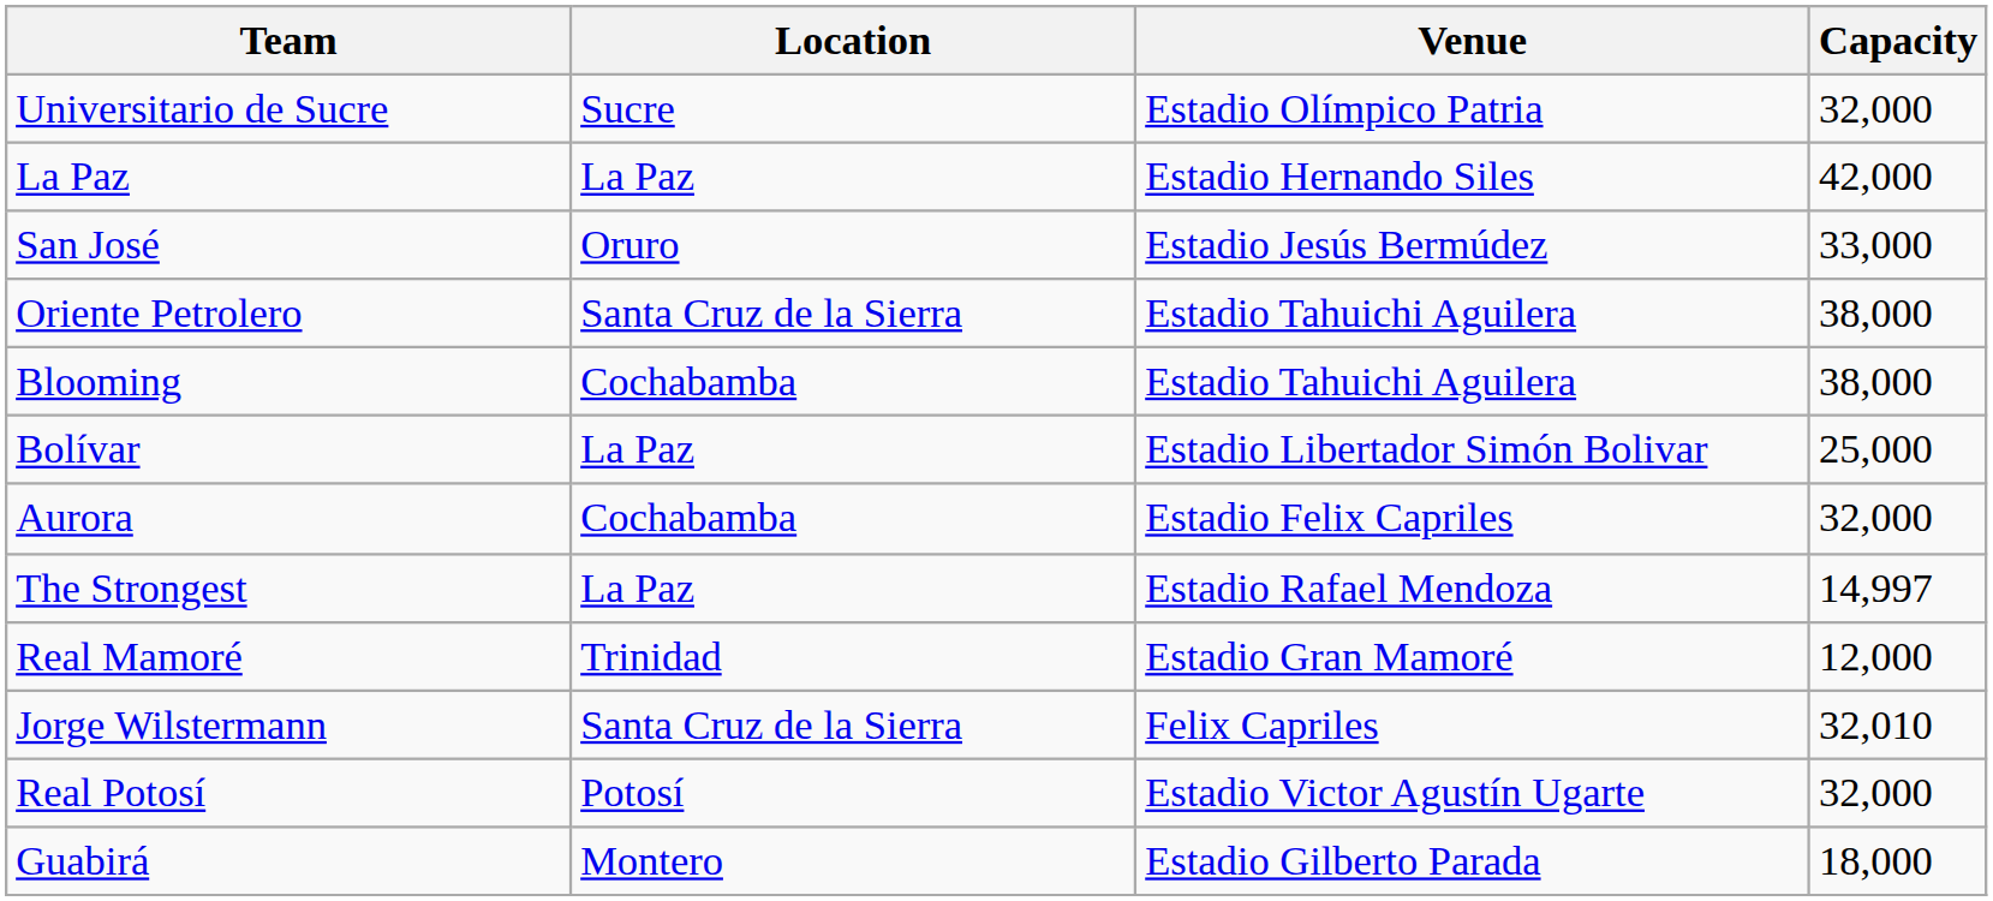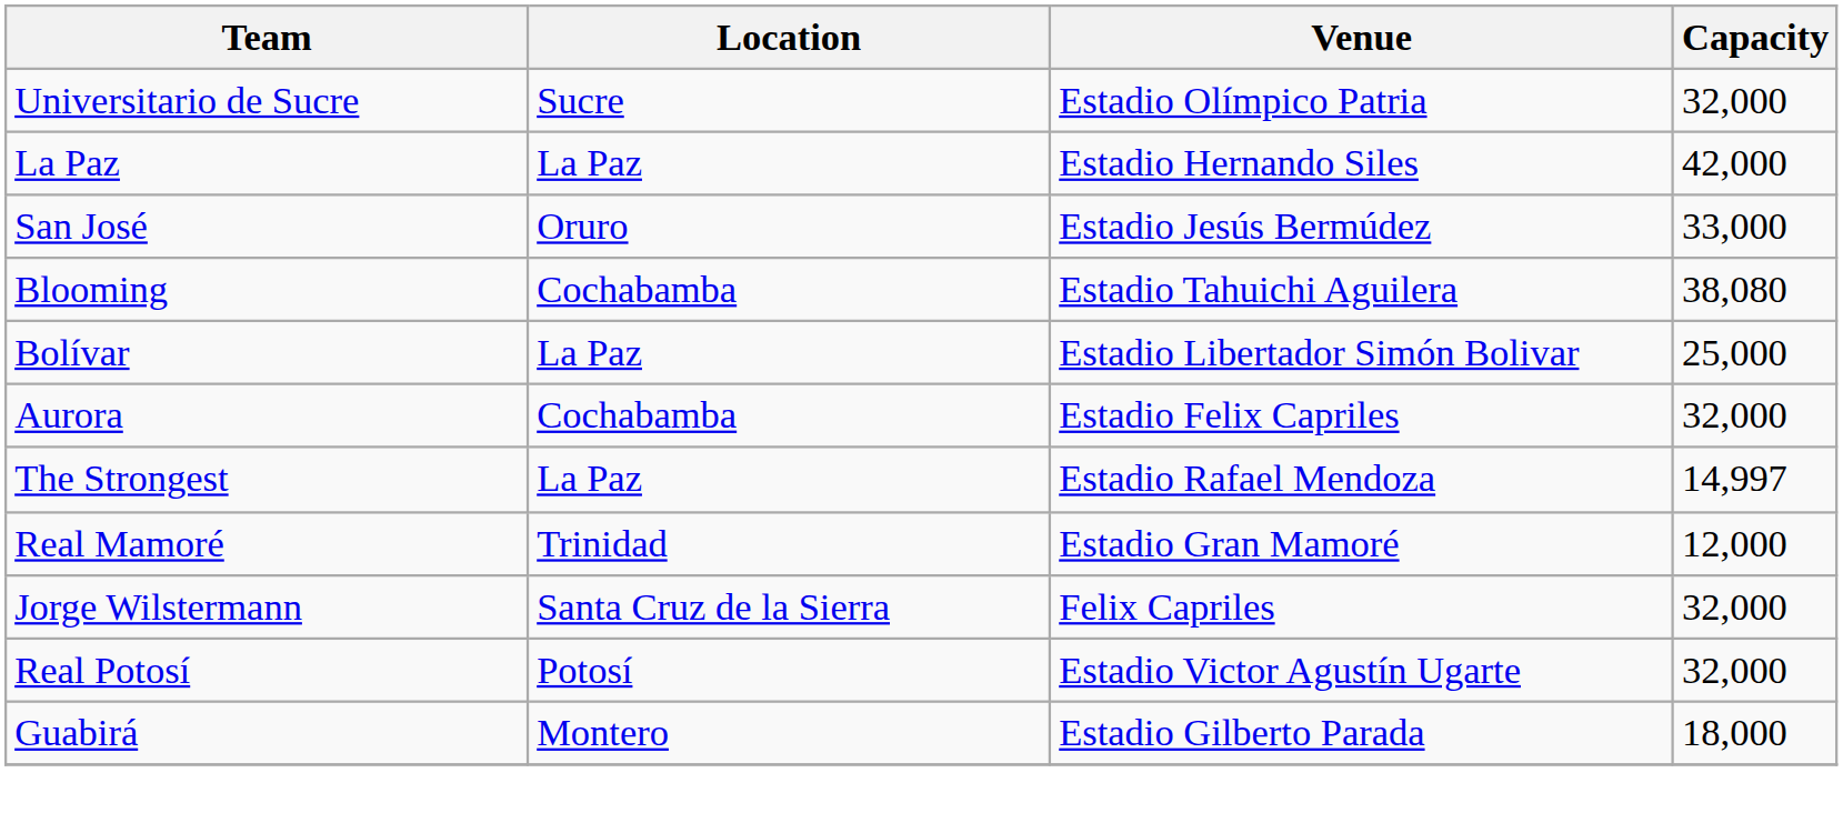- row: Oriente Petrolero | Santa Cruz de la Sierra | Estadio Tahuichi Aguilera | 38,000
Blooming | Capacity: 38,000 -> 38,080
Jorge Wilstermann | Capacity: 32,010 -> 32,000
